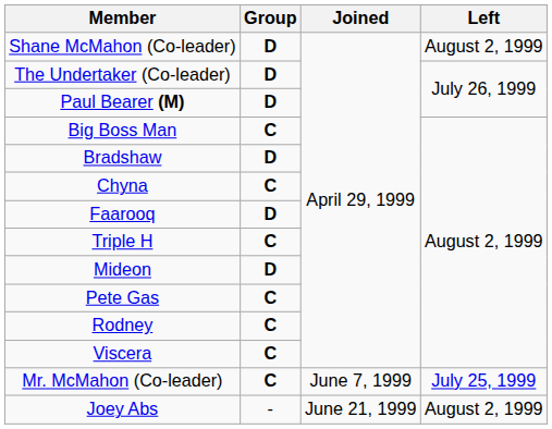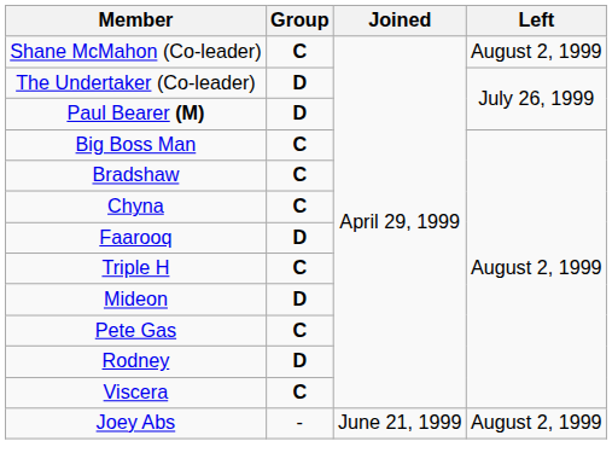Shane McMahon (Co-leader) | Group: D -> C
Bradshaw | Group: D -> C
Rodney | Group: C -> D
- row: Mr. McMahon (Co-leader) | C | June 7, 1999 | July 25, 1999
